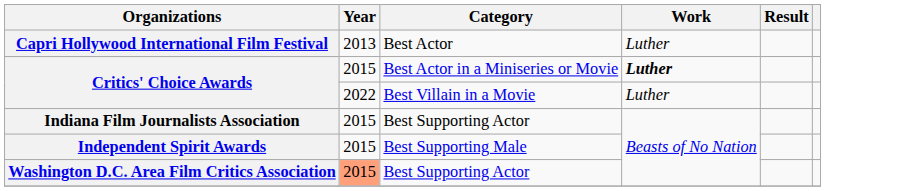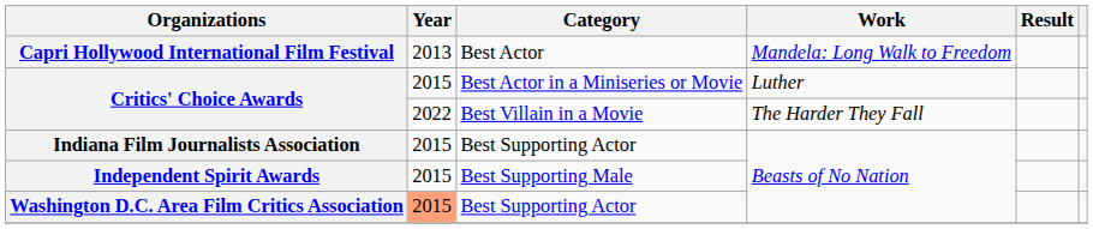Capri Hollywood International Film Festival | Work: Luther -> Mandela: Long Walk to Freedom
Critics' Choice Awards / Best Actor in a Miniseries or Movie | Work: bold -> normal
Critics' Choice Awards / Best Villain in a Movie | Work: Luther -> The Harder They Fall
